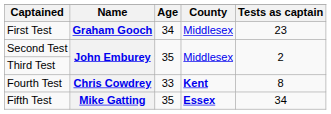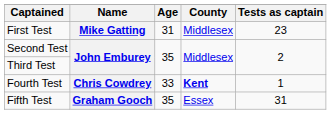First Test | Name: Graham Gooch -> Mike Gatting
First Test | Age: 34 -> 31
Fourth Test | Tests as captain: 8 -> 1
Fifth Test | Name: Mike Gatting -> Graham Gooch
Fifth Test | County: bold -> normal
Fifth Test | Tests as captain: 34 -> 31
